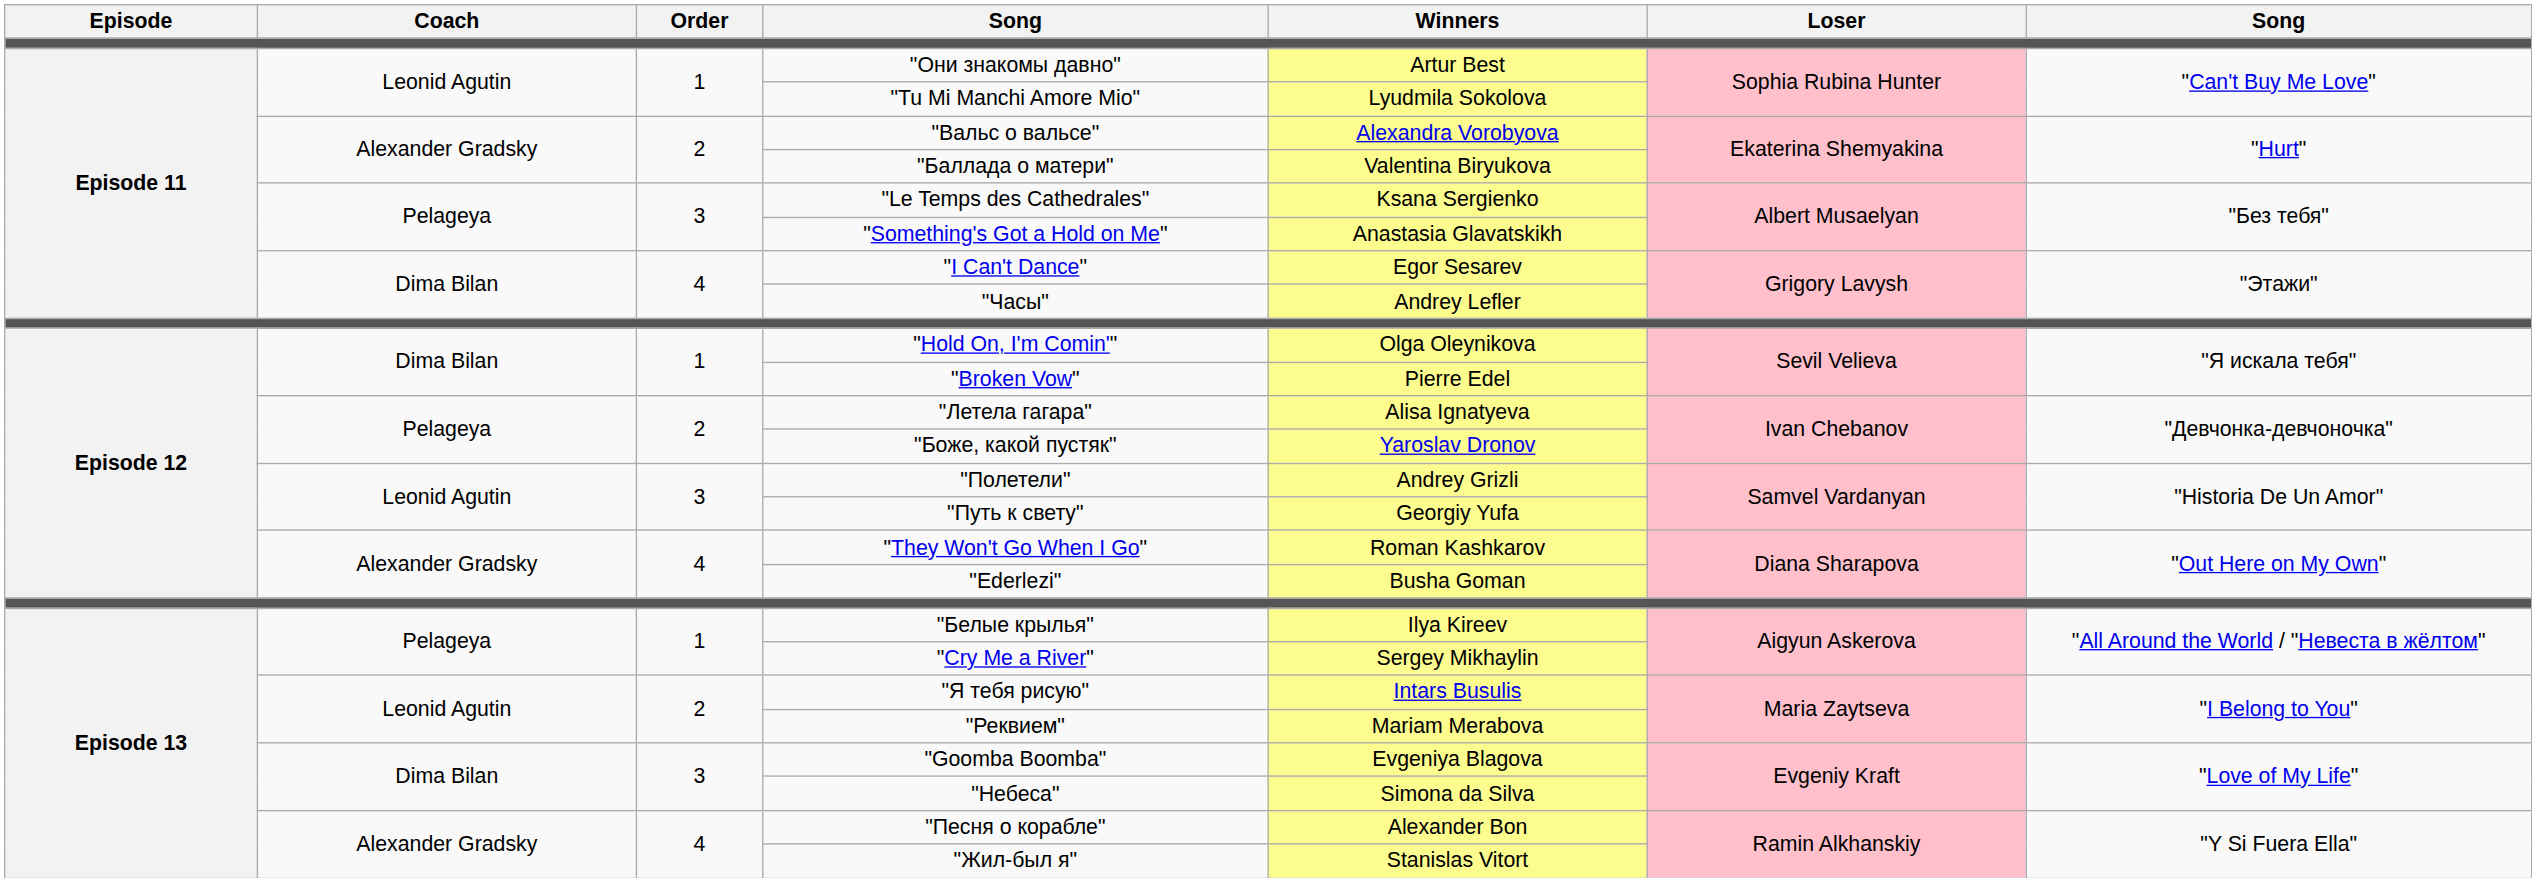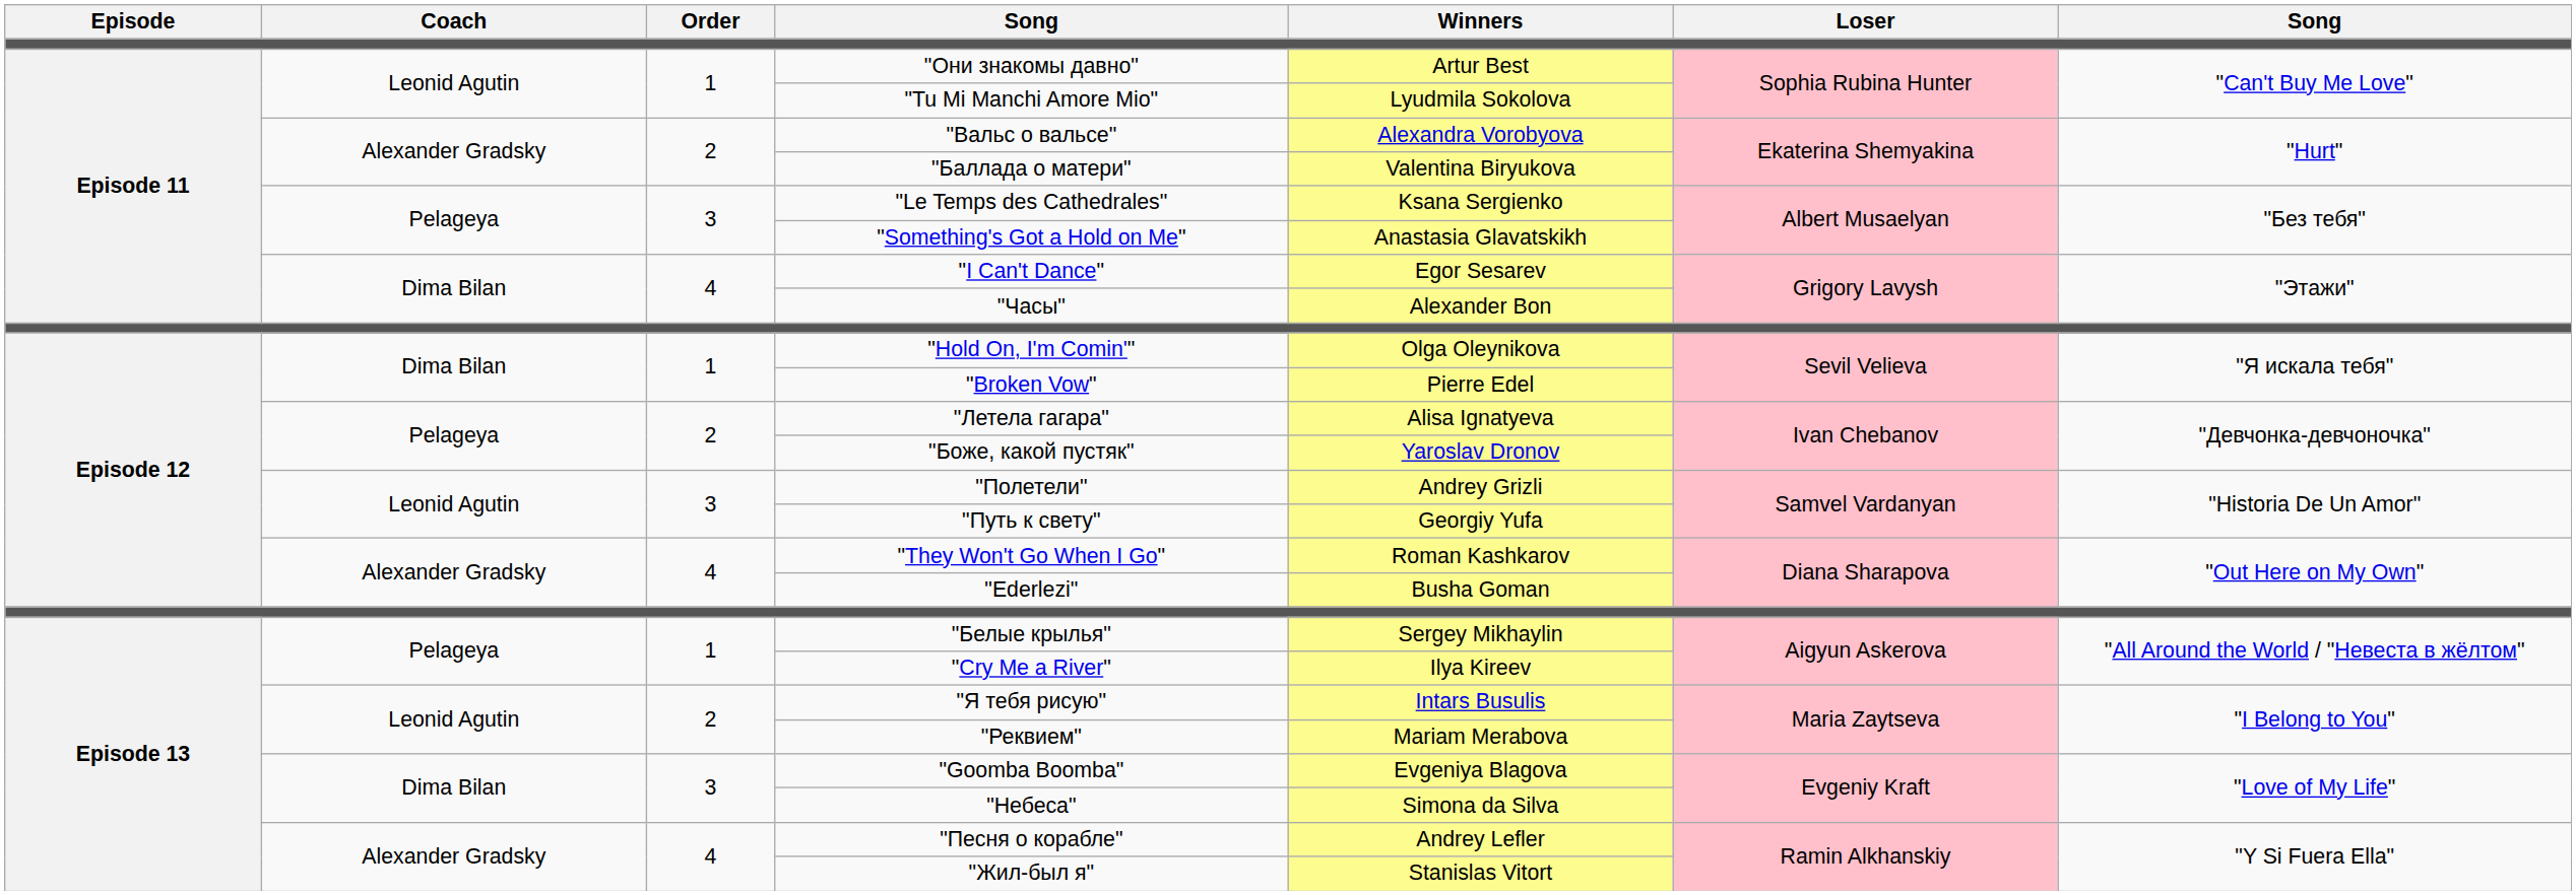"Часы" | Winners: Andrey Lefler -> Alexander Bon
"Белые крылья" | Winners: Ilya Kireev -> Sergey Mikhaylin
"Cry Me a River" | Winners: Sergey Mikhaylin -> Ilya Kireev
"Песня о корабле" | Winners: Alexander Bon -> Andrey Lefler
